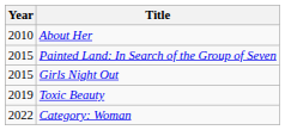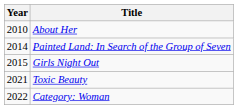Painted Land: In Search of the Group of Seven | Year: 2015 -> 2014
Toxic Beauty | Year: 2019 -> 2021
